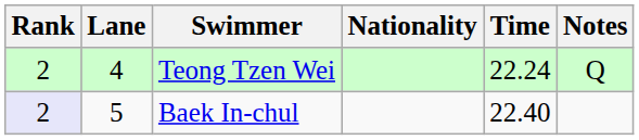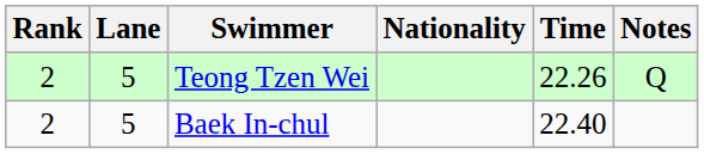Teong Tzen Wei | Lane: 4 -> 5
Teong Tzen Wei | Time: 22.24 -> 22.26
Baek In-chul | Rank: lavender background -> no background
